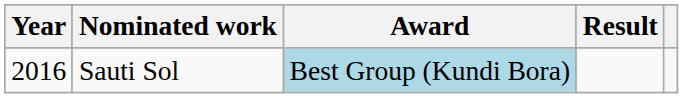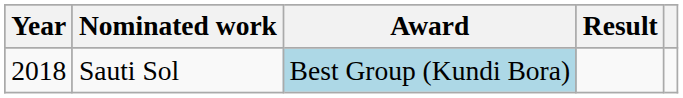Sauti Sol | Year: 2016 -> 2018
